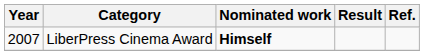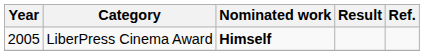LiberPress Cinema Award | Year: 2007 -> 2005
